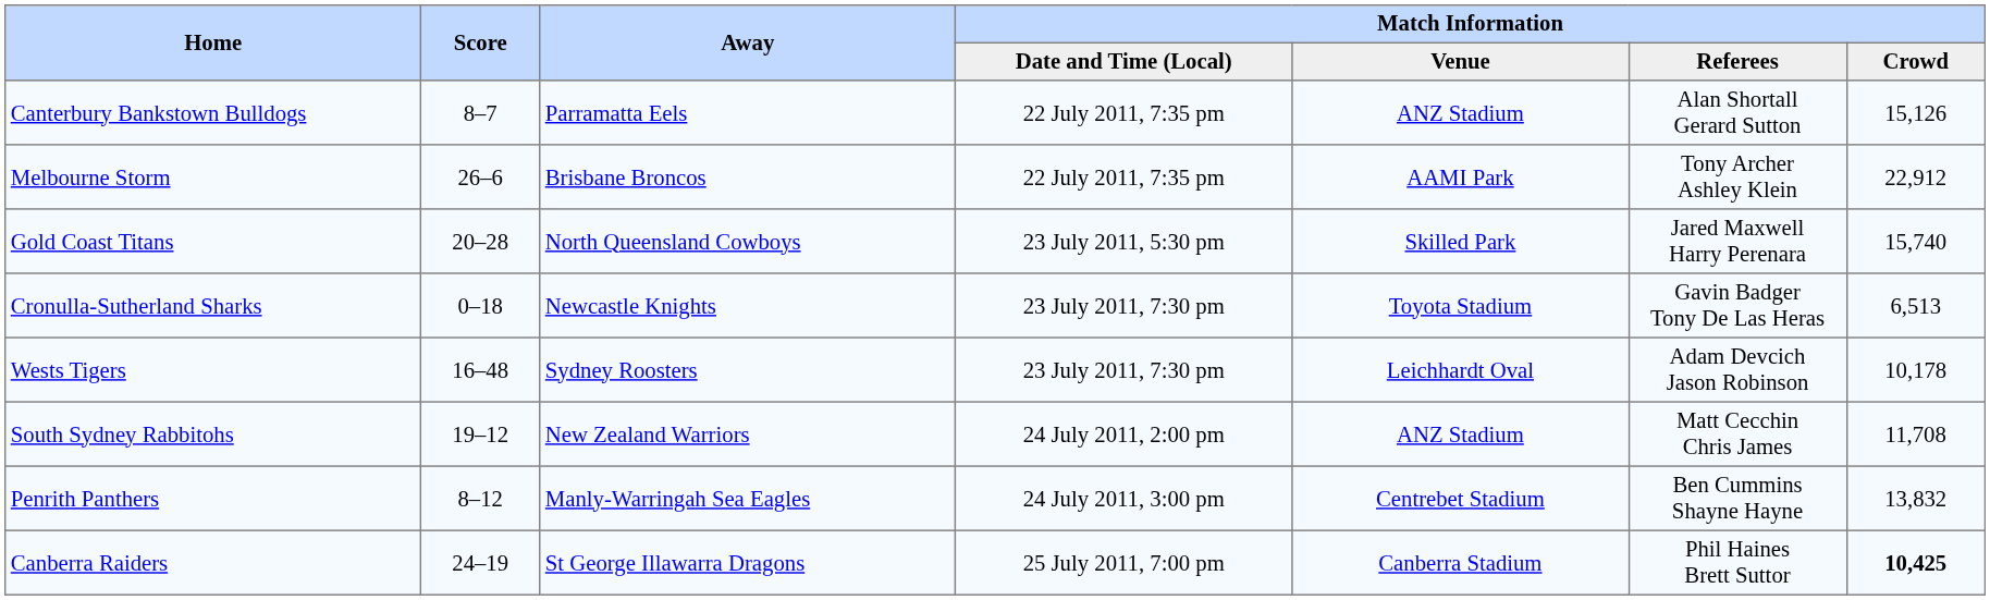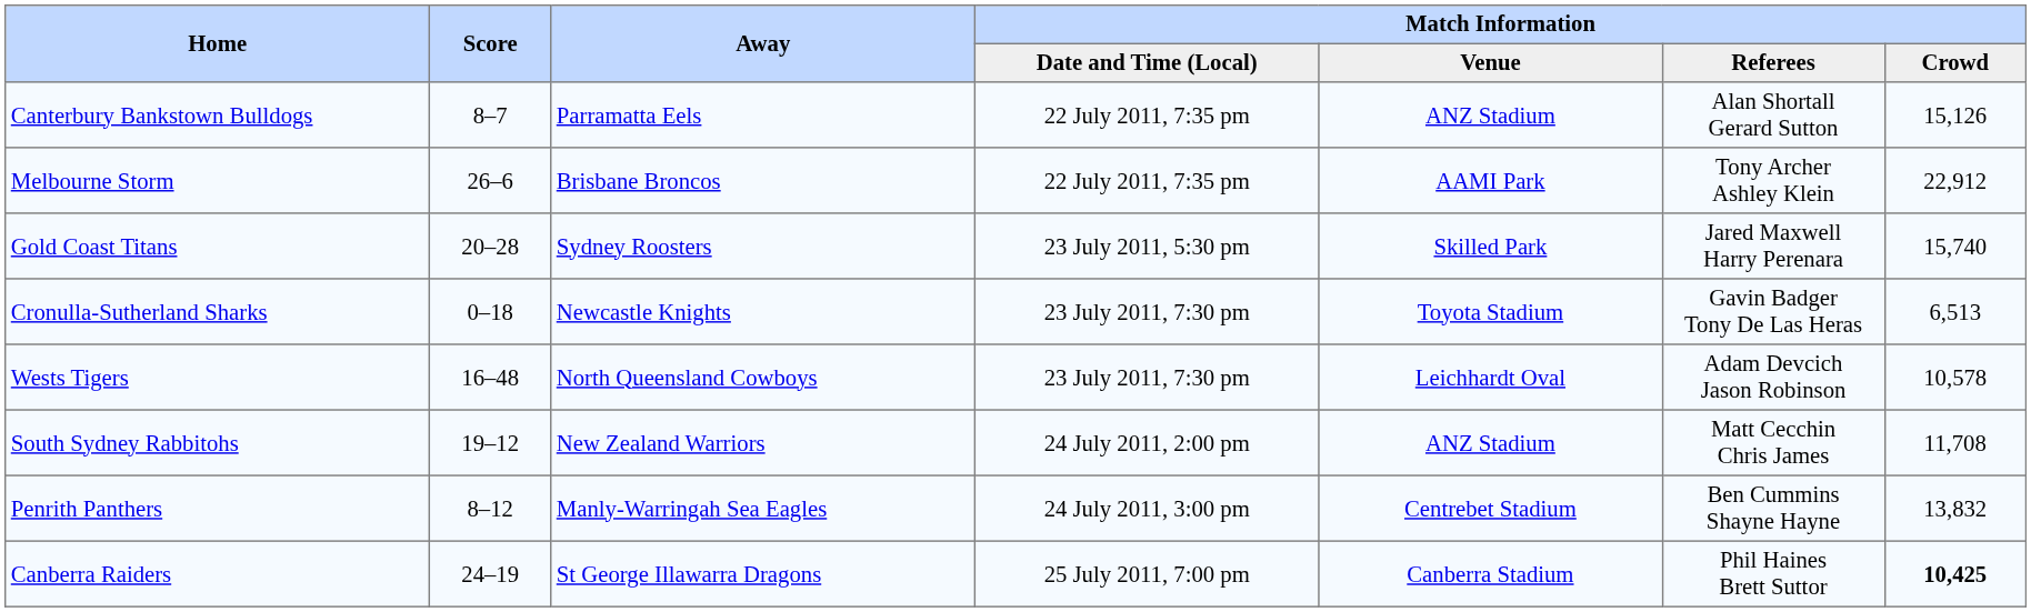Gold Coast Titans | Away: North Queensland Cowboys -> Sydney Roosters
Wests Tigers | Away: Sydney Roosters -> North Queensland Cowboys
Wests Tigers | Match Information / Crowd: 10,178 -> 10,578
